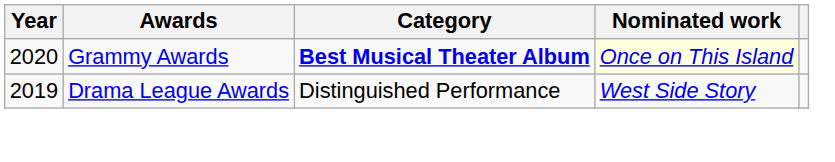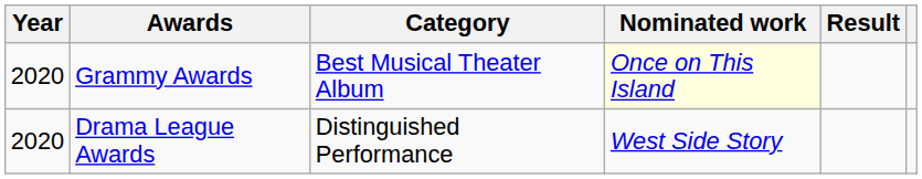+ column: Result
Grammy Awards | Category: bold -> normal
Drama League Awards | Year: 2019 -> 2020
